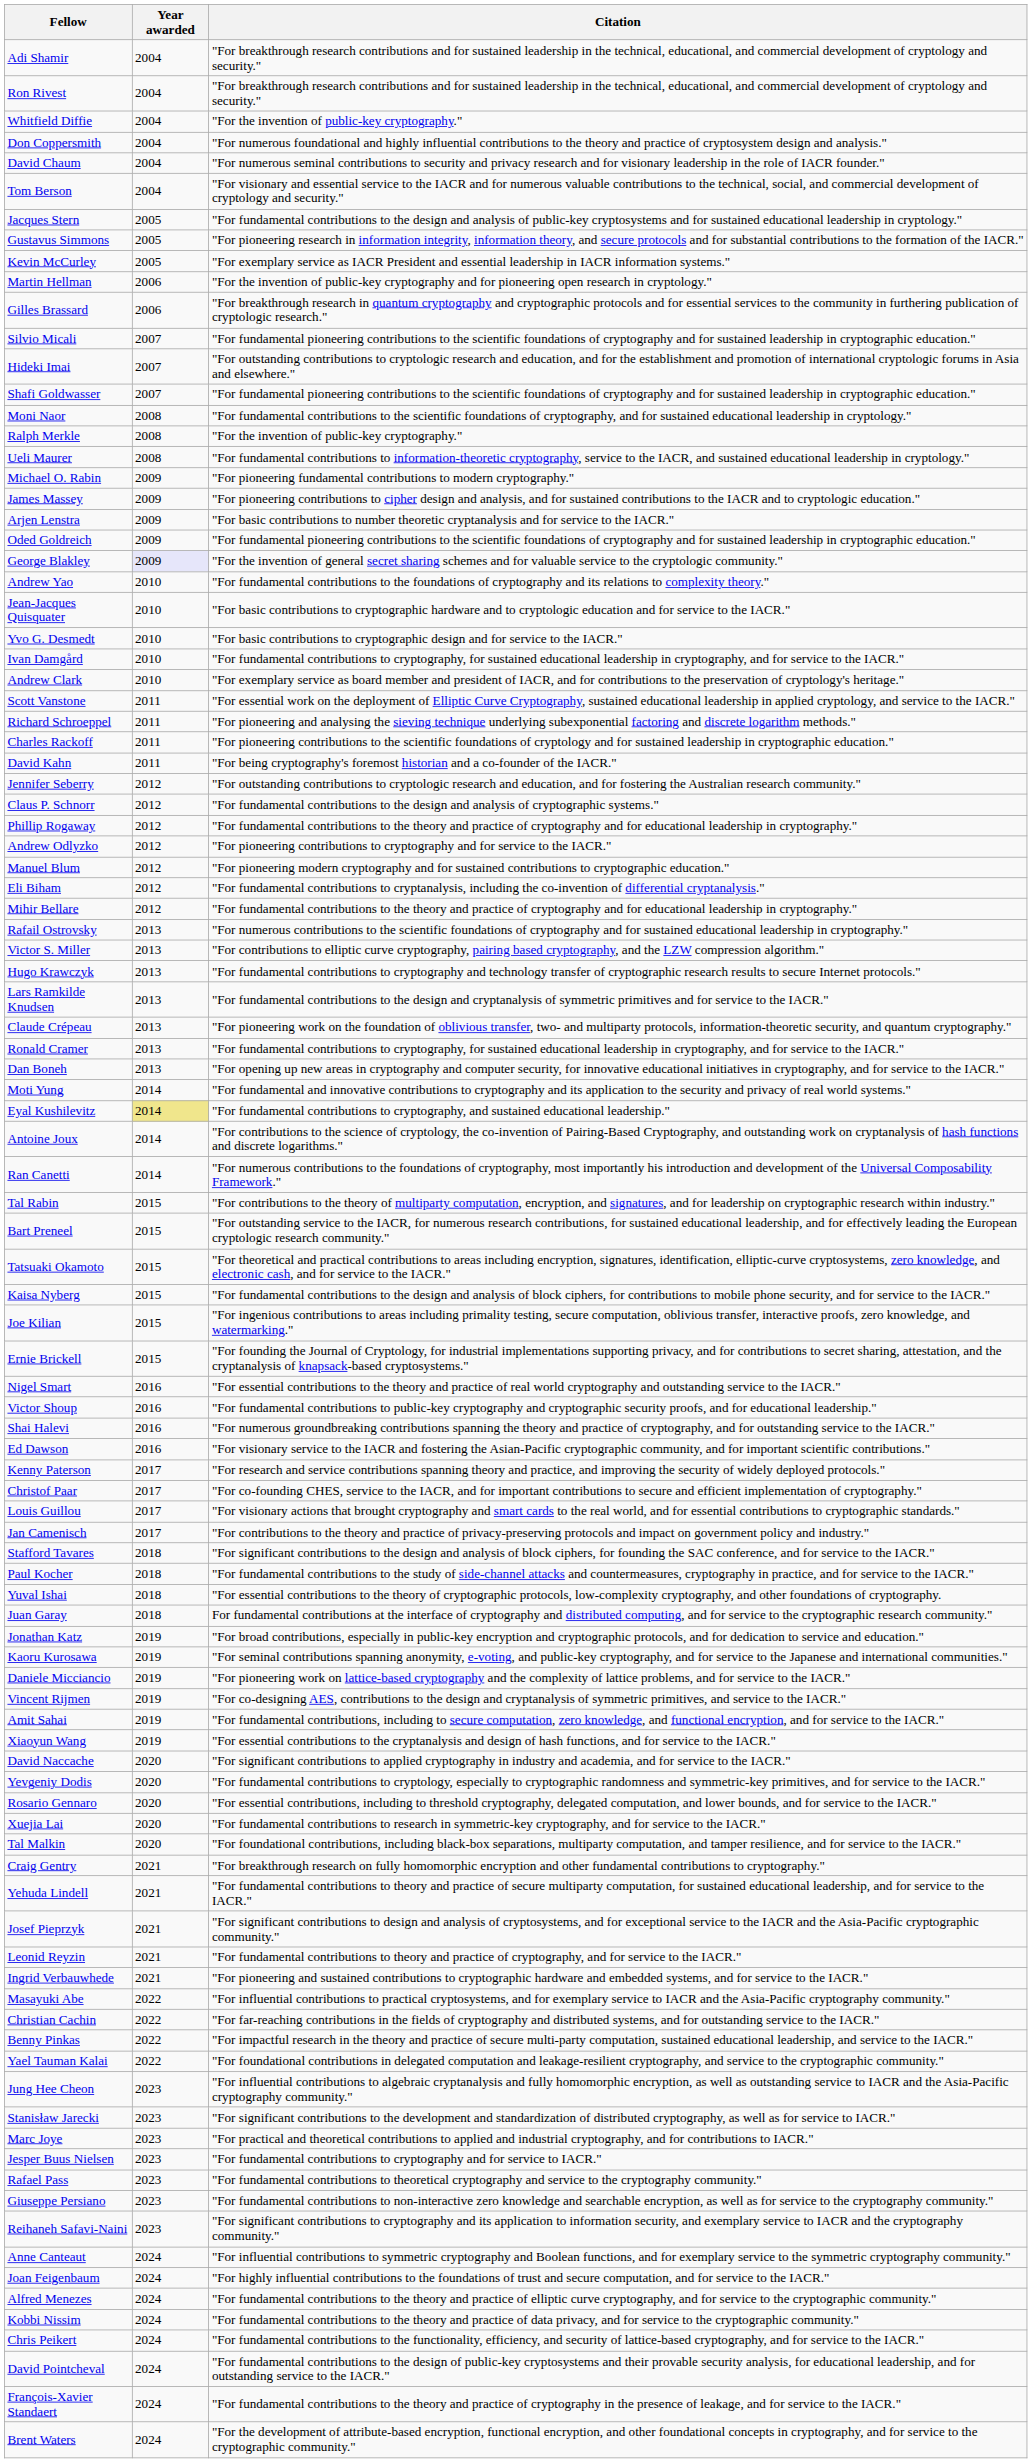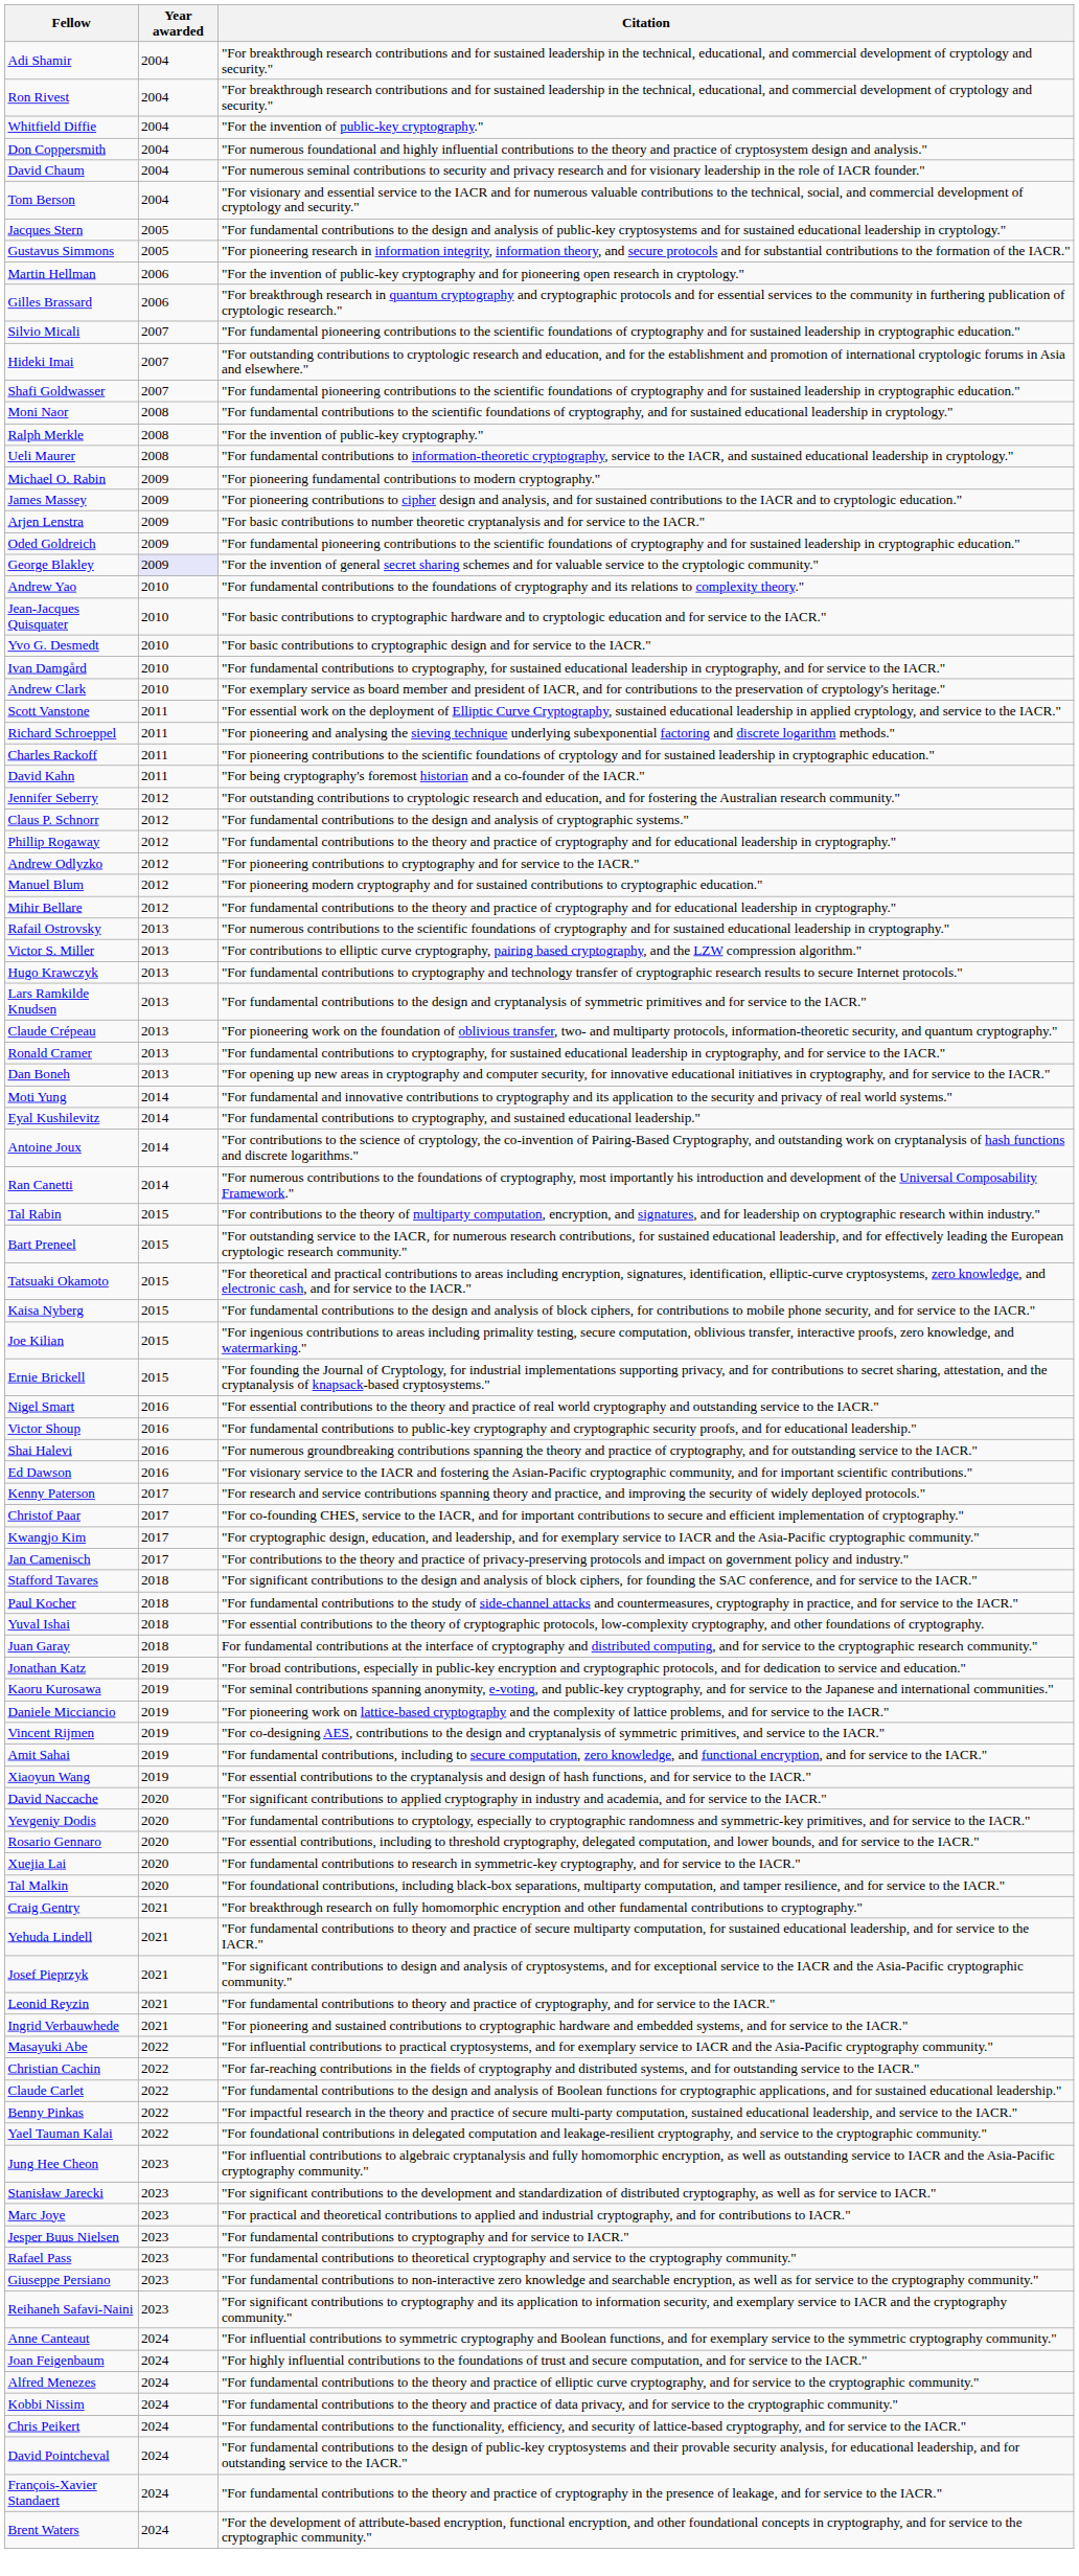- row: Kevin McCurley | 2005 | "For exemplary service as IACR President and essential leadership in IACR information systems."
- row: Eli Biham | 2012 | "For fundamental contributions to cryptanalysis, including the co-invention of differential cryptanalysis."
Eyal Kushilevitz | Year awarded: khaki background -> no background
+ row: Kwangjo Kim | 2017 | "For cryptographic design, education, and leadership, and for exemplary service to IACR and the Asia-Pacific cryptographic community."
- row: Louis Guillou | 2017 | "For visionary actions that brought cryptography and smart cards to the real world, and for essential contributions to cryptographic standards."
+ row: Claude Carlet | 2022 | "For fundamental contributions to the design and analysis of Boolean functions for cryptographic applications, and for sustained educational leadership."
